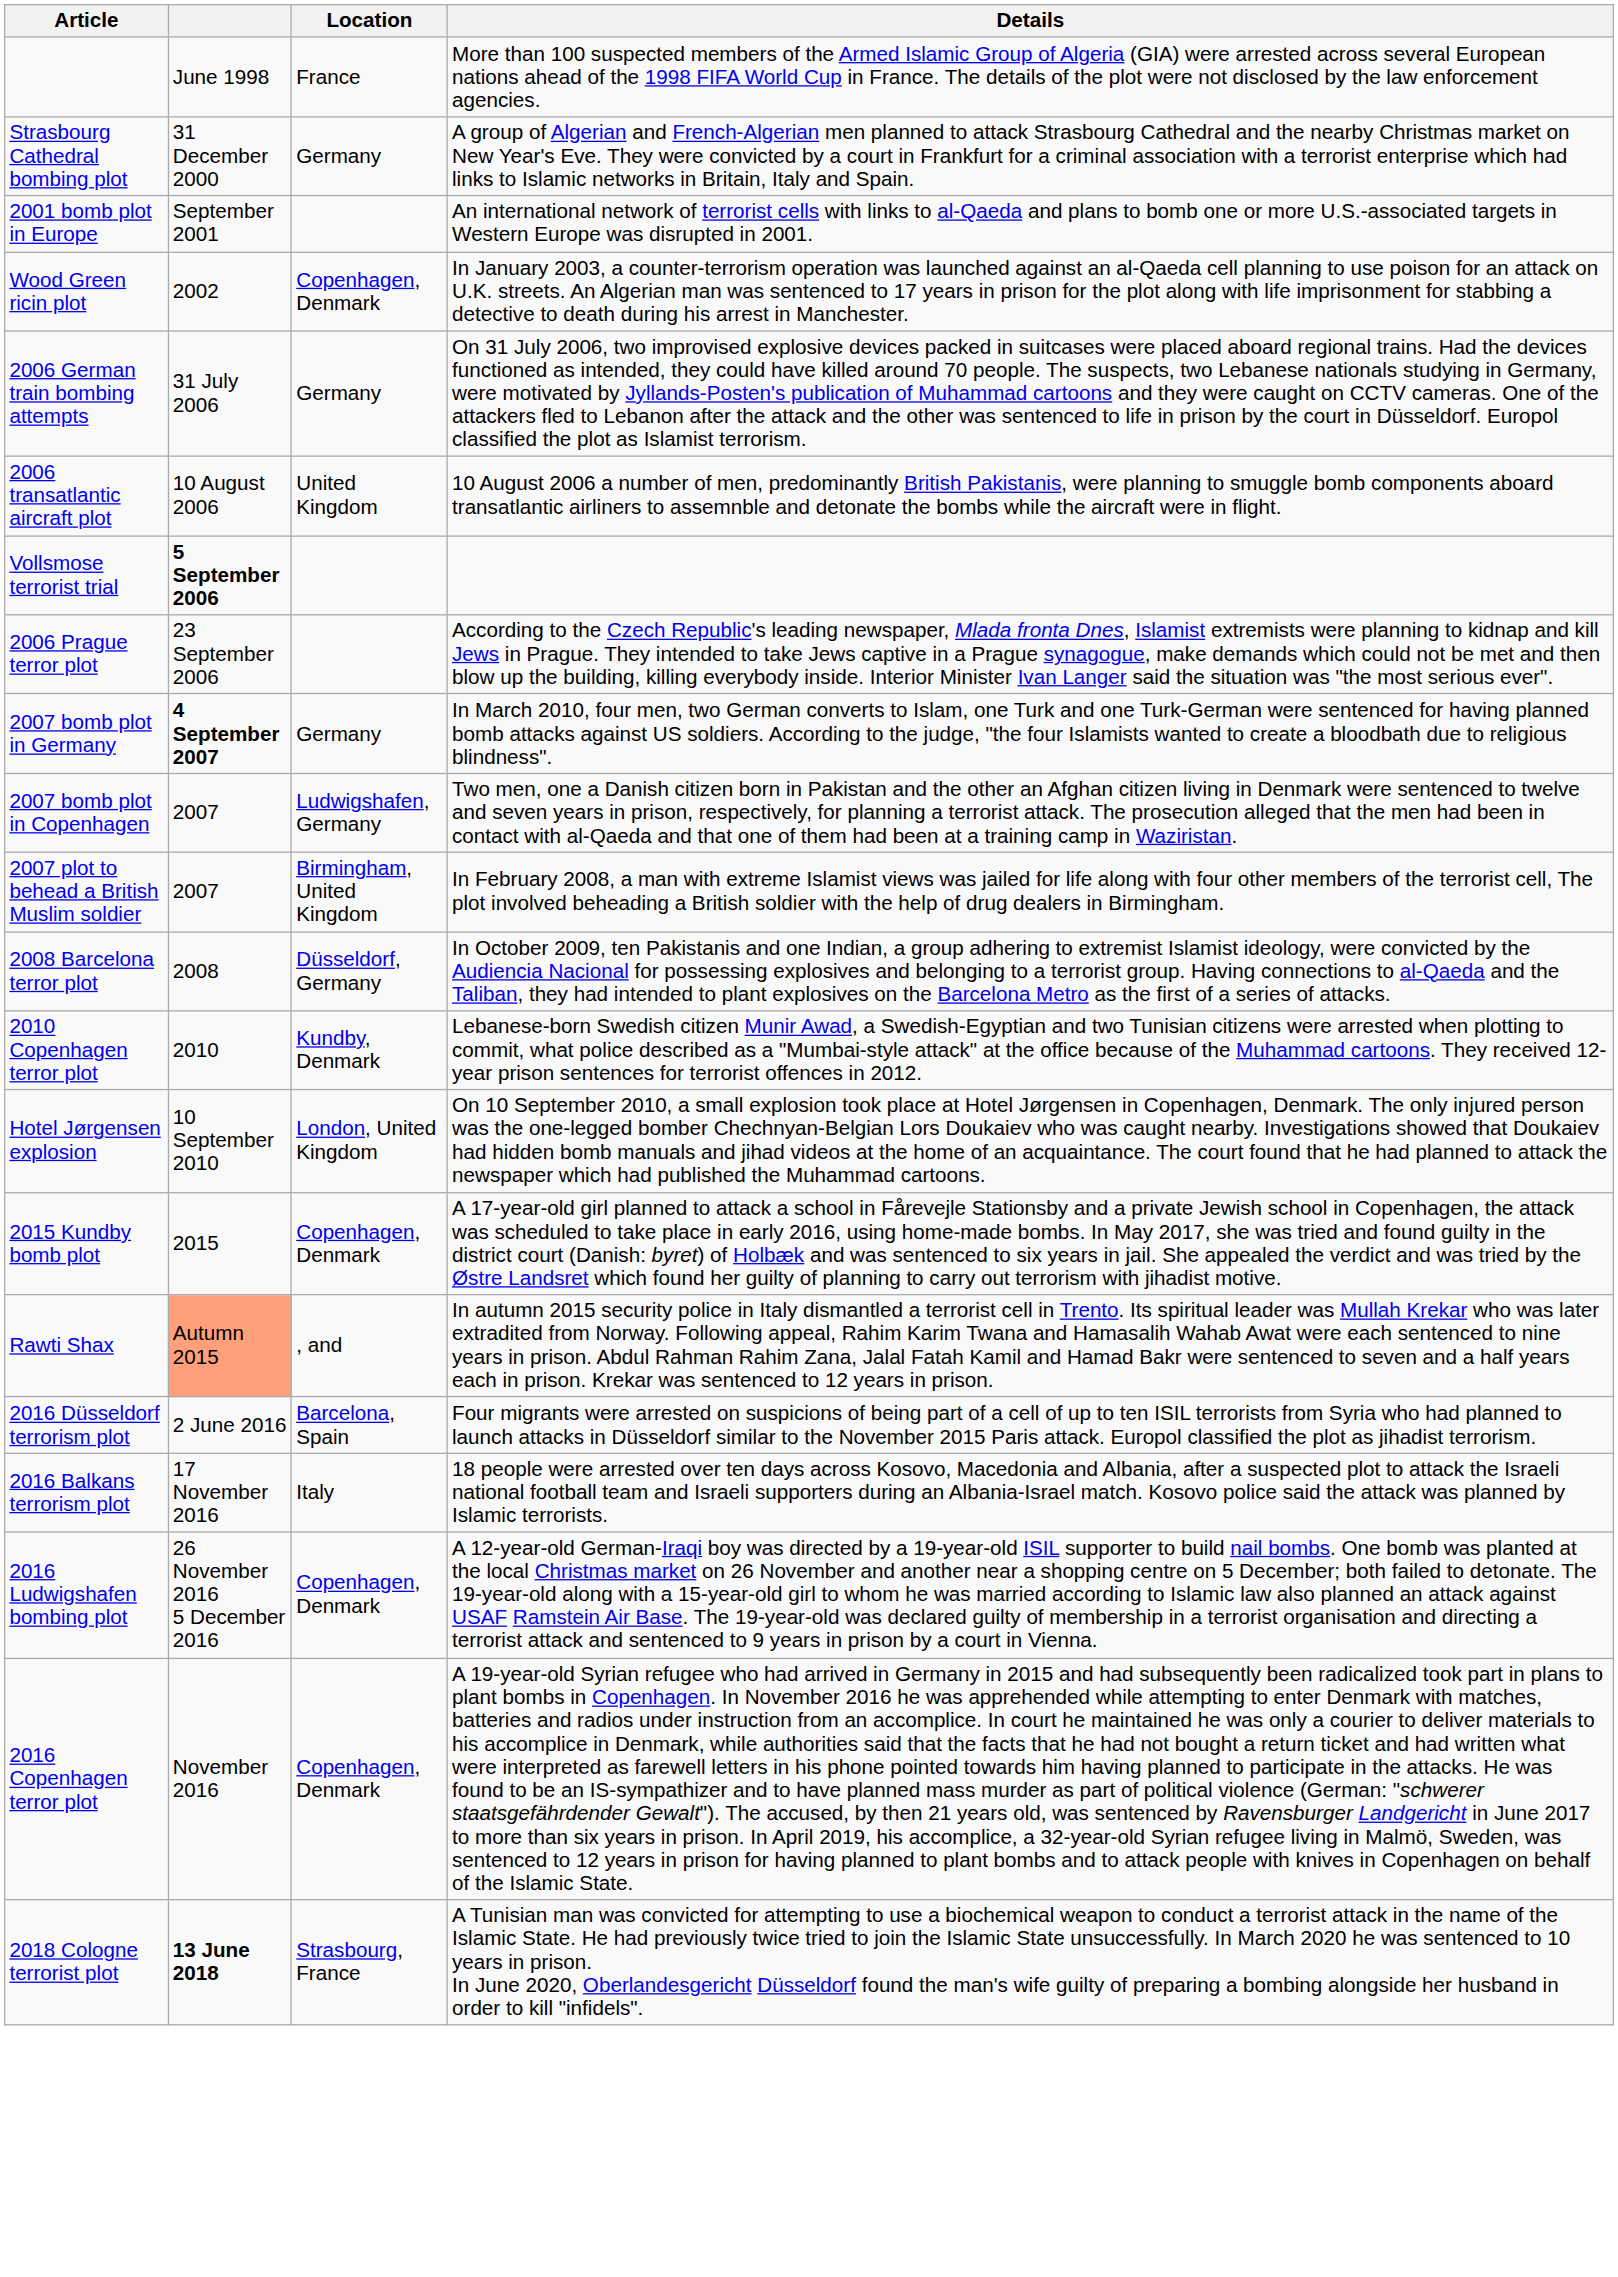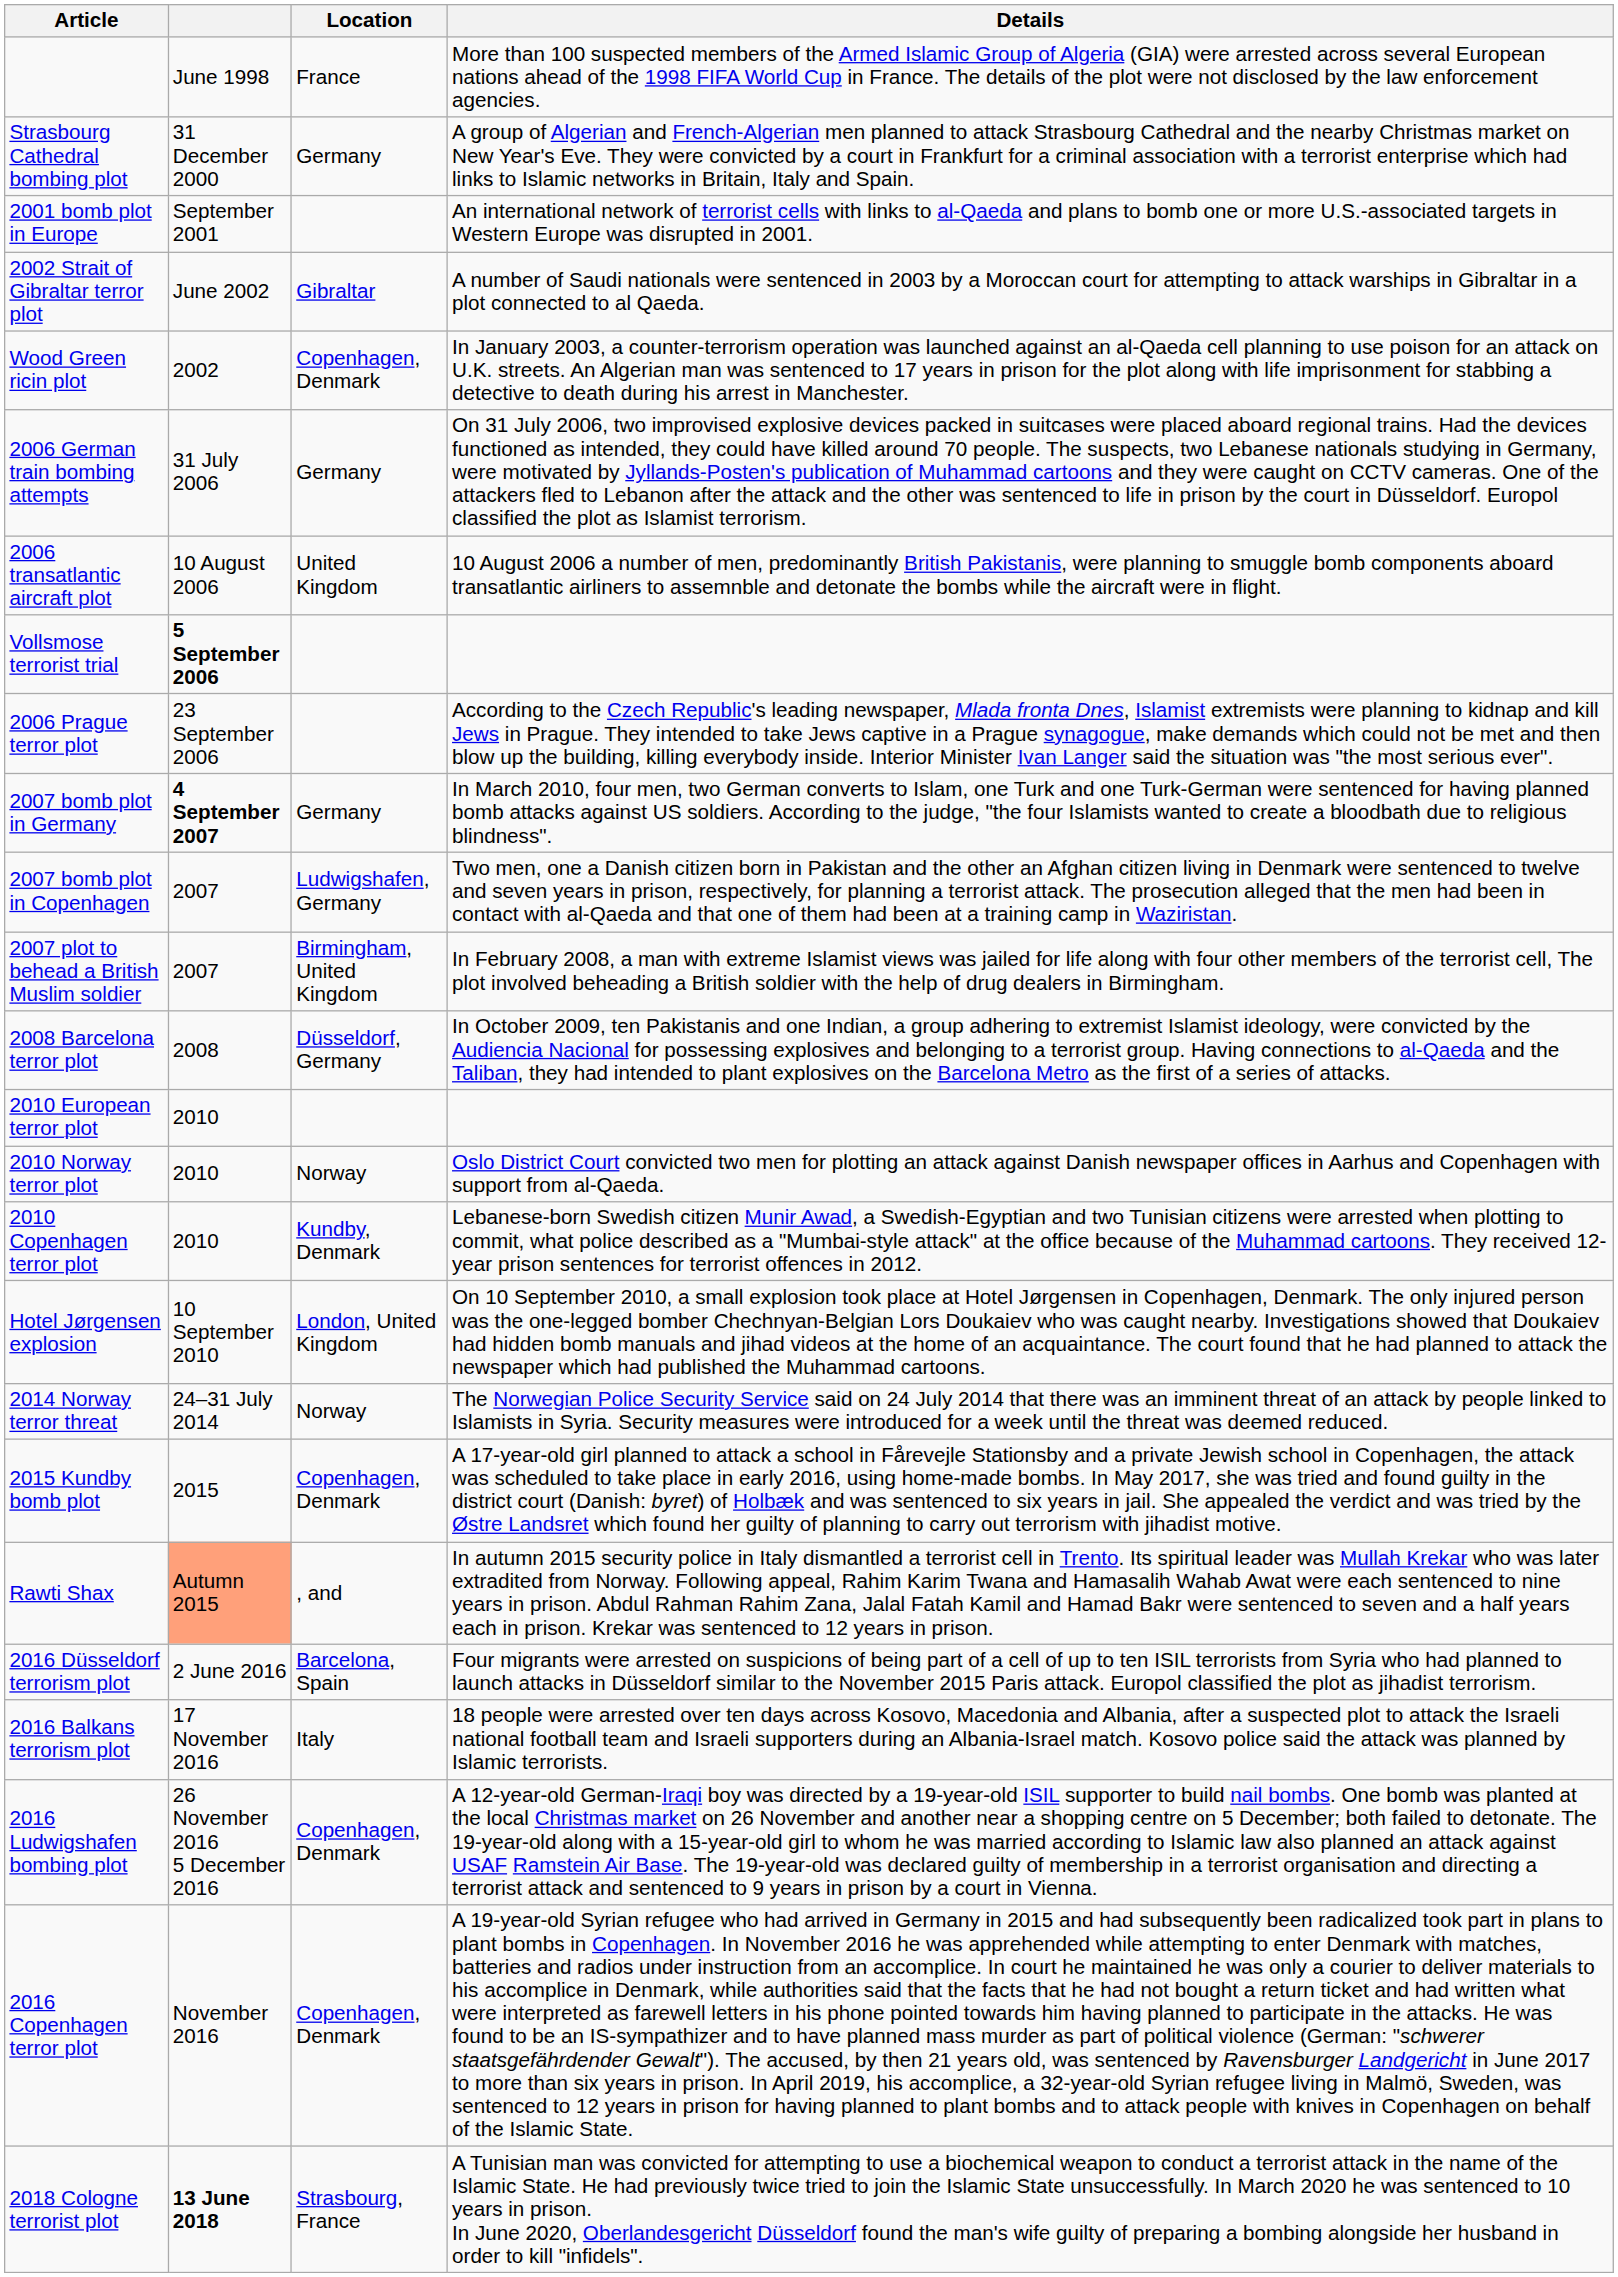+ row: 2002 Strait of Gibraltar terror plot | June 2002 | Gibraltar | A number of Saudi nationals were sentenced in 2003 by a Moroccan court for attempting to attack warships in Gibraltar in a plot connected to al Qaeda.
+ row: 2010 European terror plot | 2010
+ row: 2010 Norway terror plot | 2010 | Norway | Oslo District Court convicted two men for plotting an attack against Danish newspaper offices in Aarhus and Copenhagen with support from al-Qaeda.
+ row: 2014 Norway terror threat | 24–31 July 2014 | Norway | The Norwegian Police Security Service said on 24 July 2014 that there was an imminent threat of an attack by people linked to Islamists in Syria. Security measures were introduced for a week until the threat was deemed reduced.
